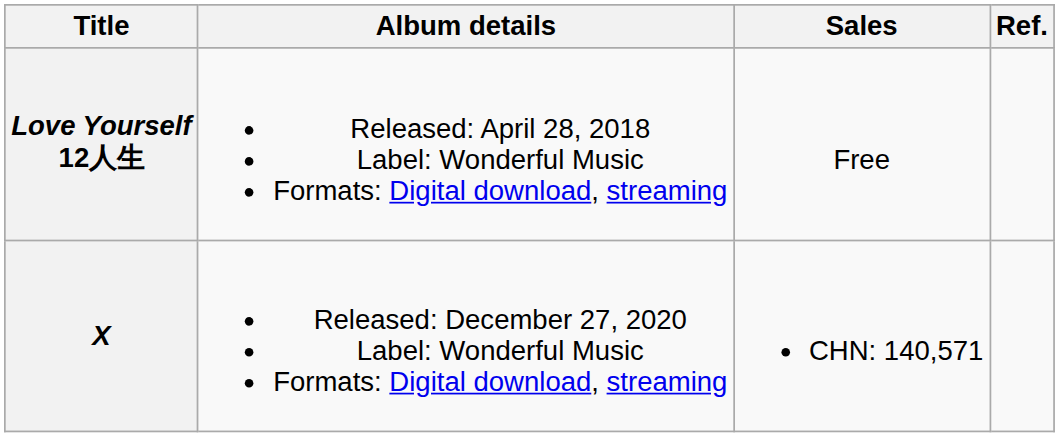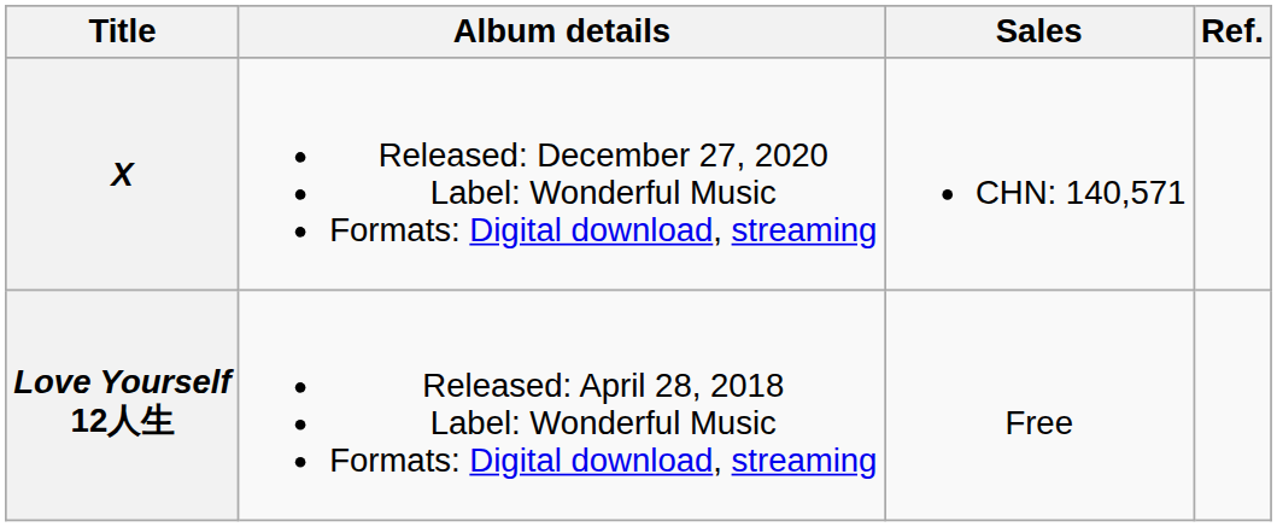rows swapped: Love Yourself 12人生 <-> X
